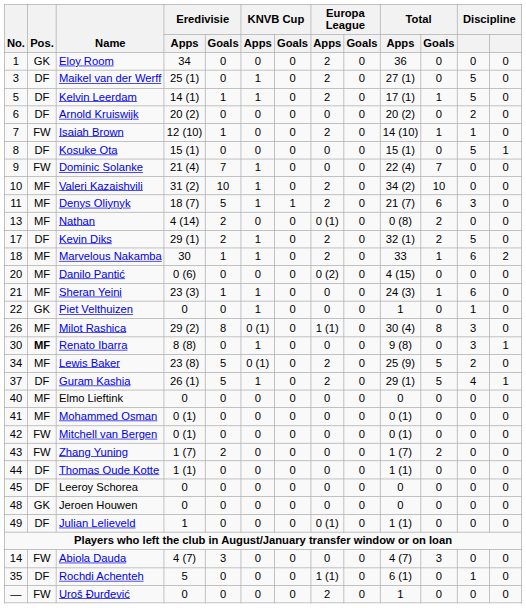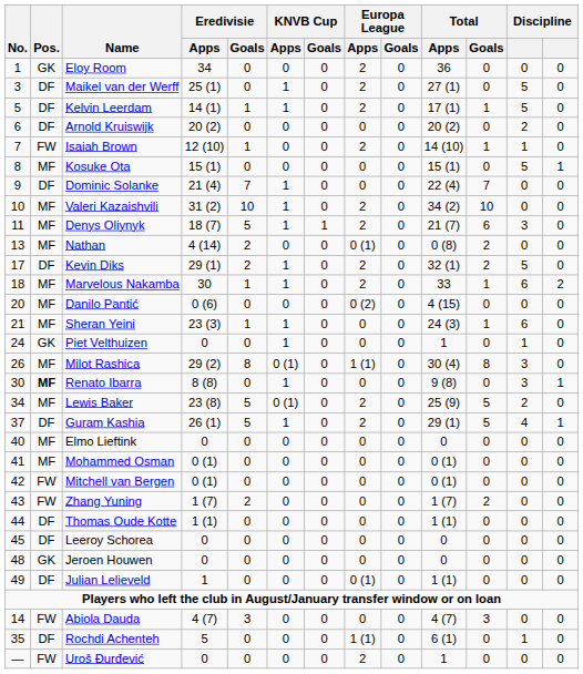Kosuke Ota | Pos.: DF -> MF
Dominic Solanke | Pos.: FW -> DF
Piet Velthuizen | No.: 22 -> 24
